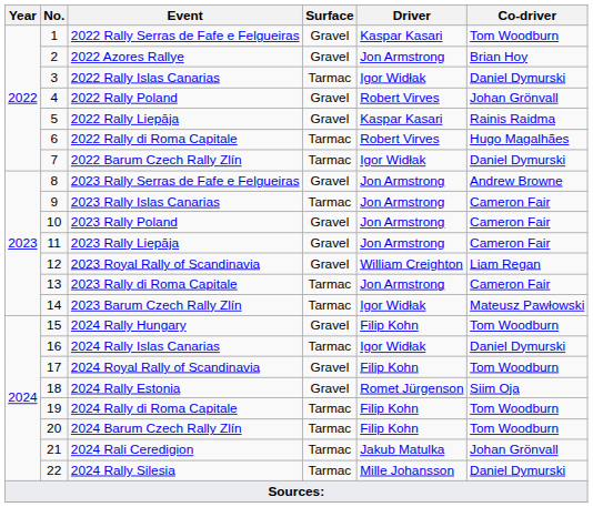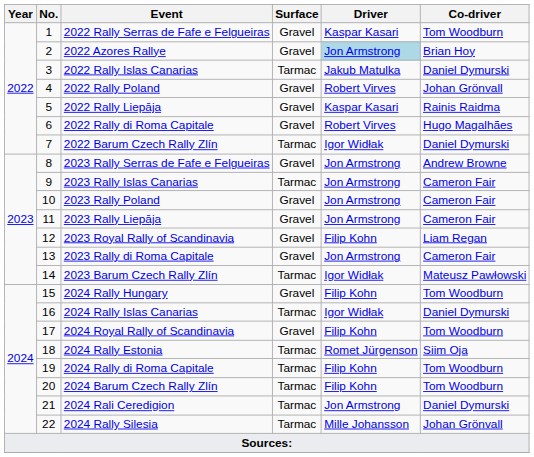2022 Azores Rallye | Driver: no background -> lightblue background
2022 Rally Islas Canarias | Driver: Igor Widłak -> Jakub Matulka
2022 Rally di Roma Capitale | Surface: Tarmac -> Gravel
2023 Royal Rally of Scandinavia | Driver: William Creighton -> Filip Kohn
2023 Rally di Roma Capitale | Surface: Tarmac -> Gravel
2024 Rally Estonia | Surface: Gravel -> Tarmac
2024 Rali Ceredigion | Driver: Jakub Matulka -> Jon Armstrong
2024 Rali Ceredigion | Co-driver: Johan Grönvall -> Daniel Dymurski
2024 Rally Silesia | Co-driver: Daniel Dymurski -> Johan Grönvall
